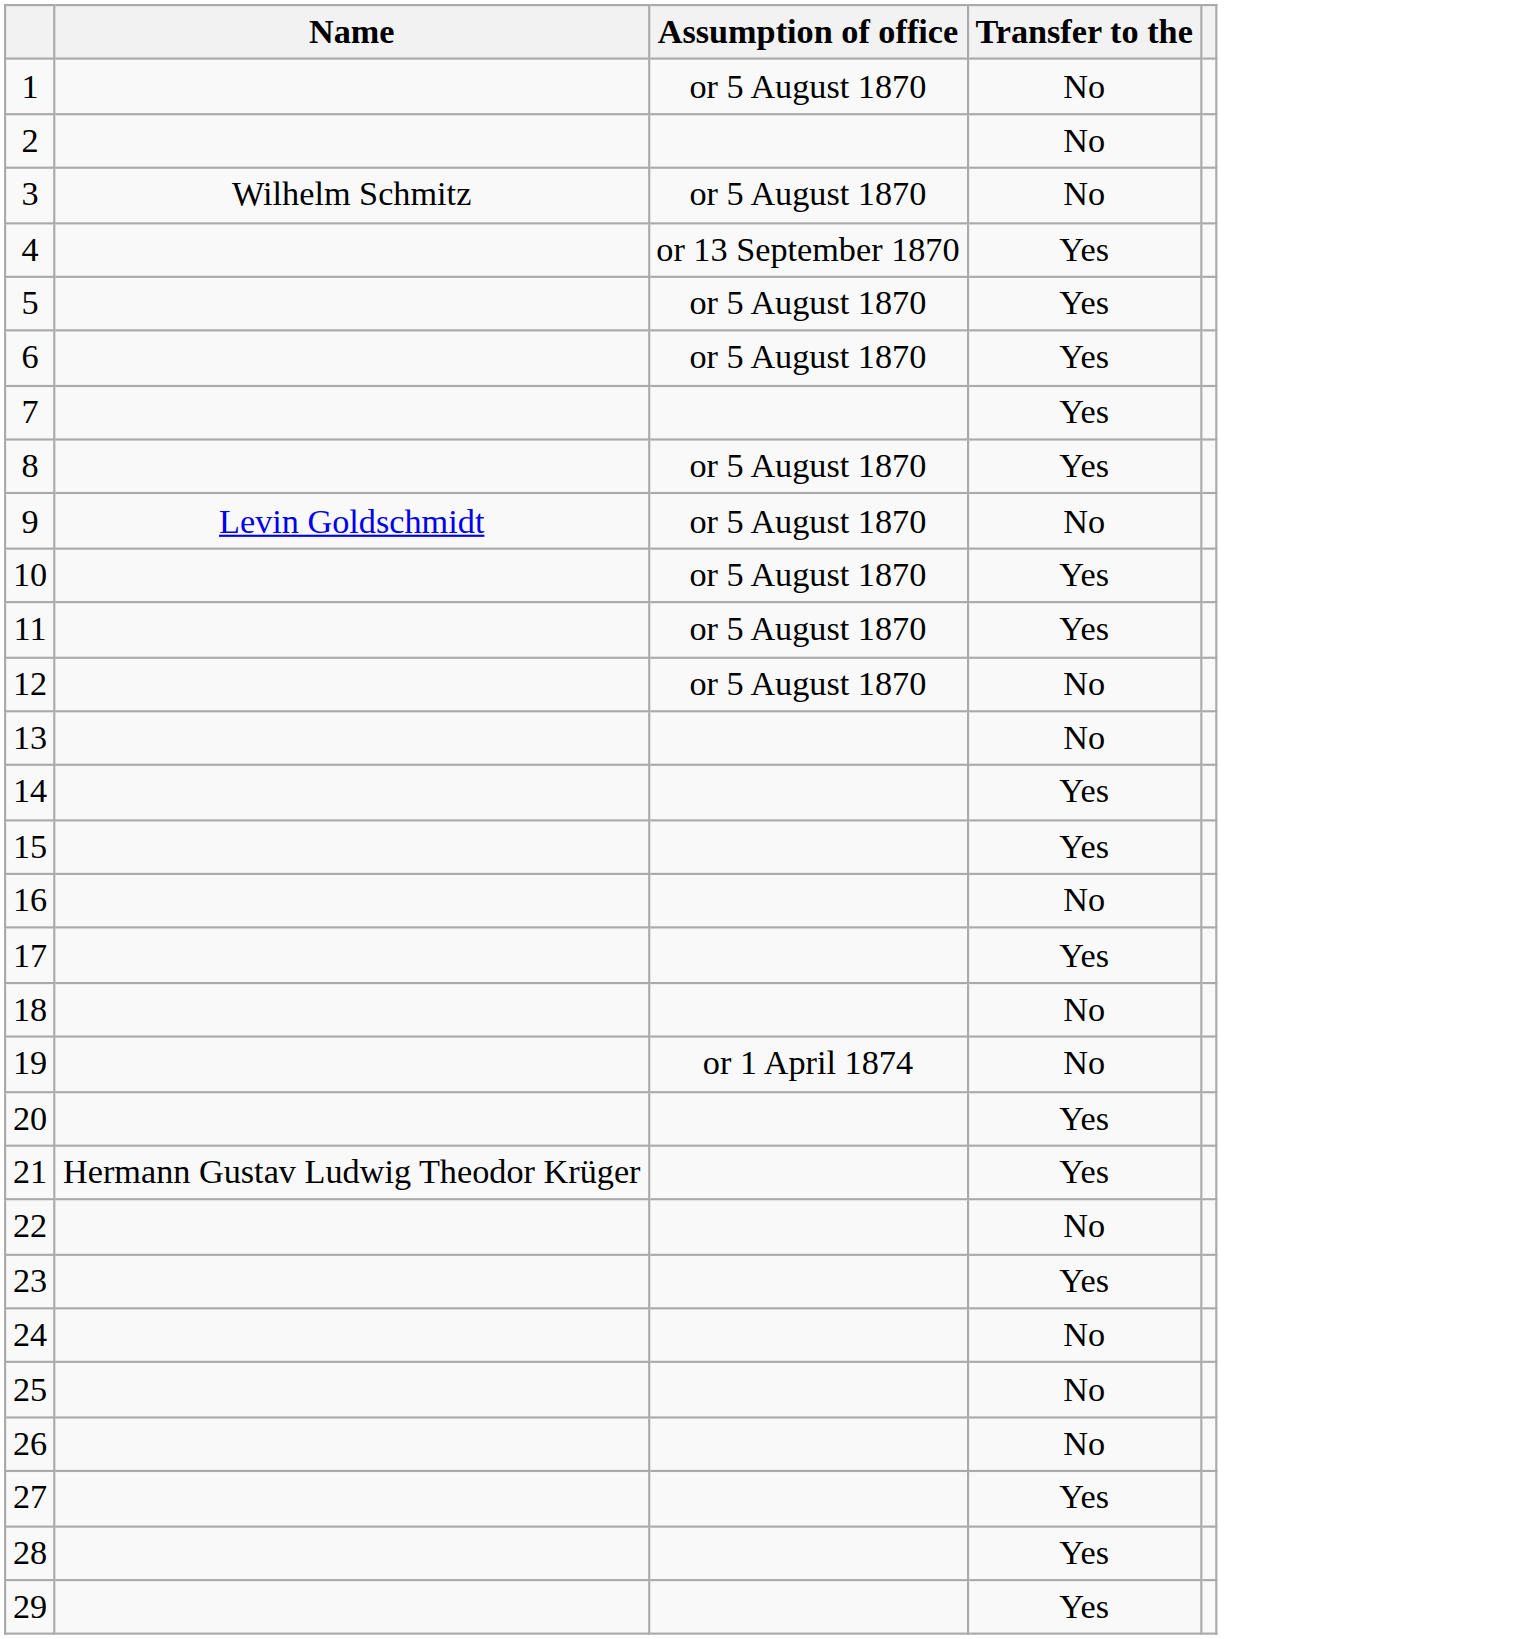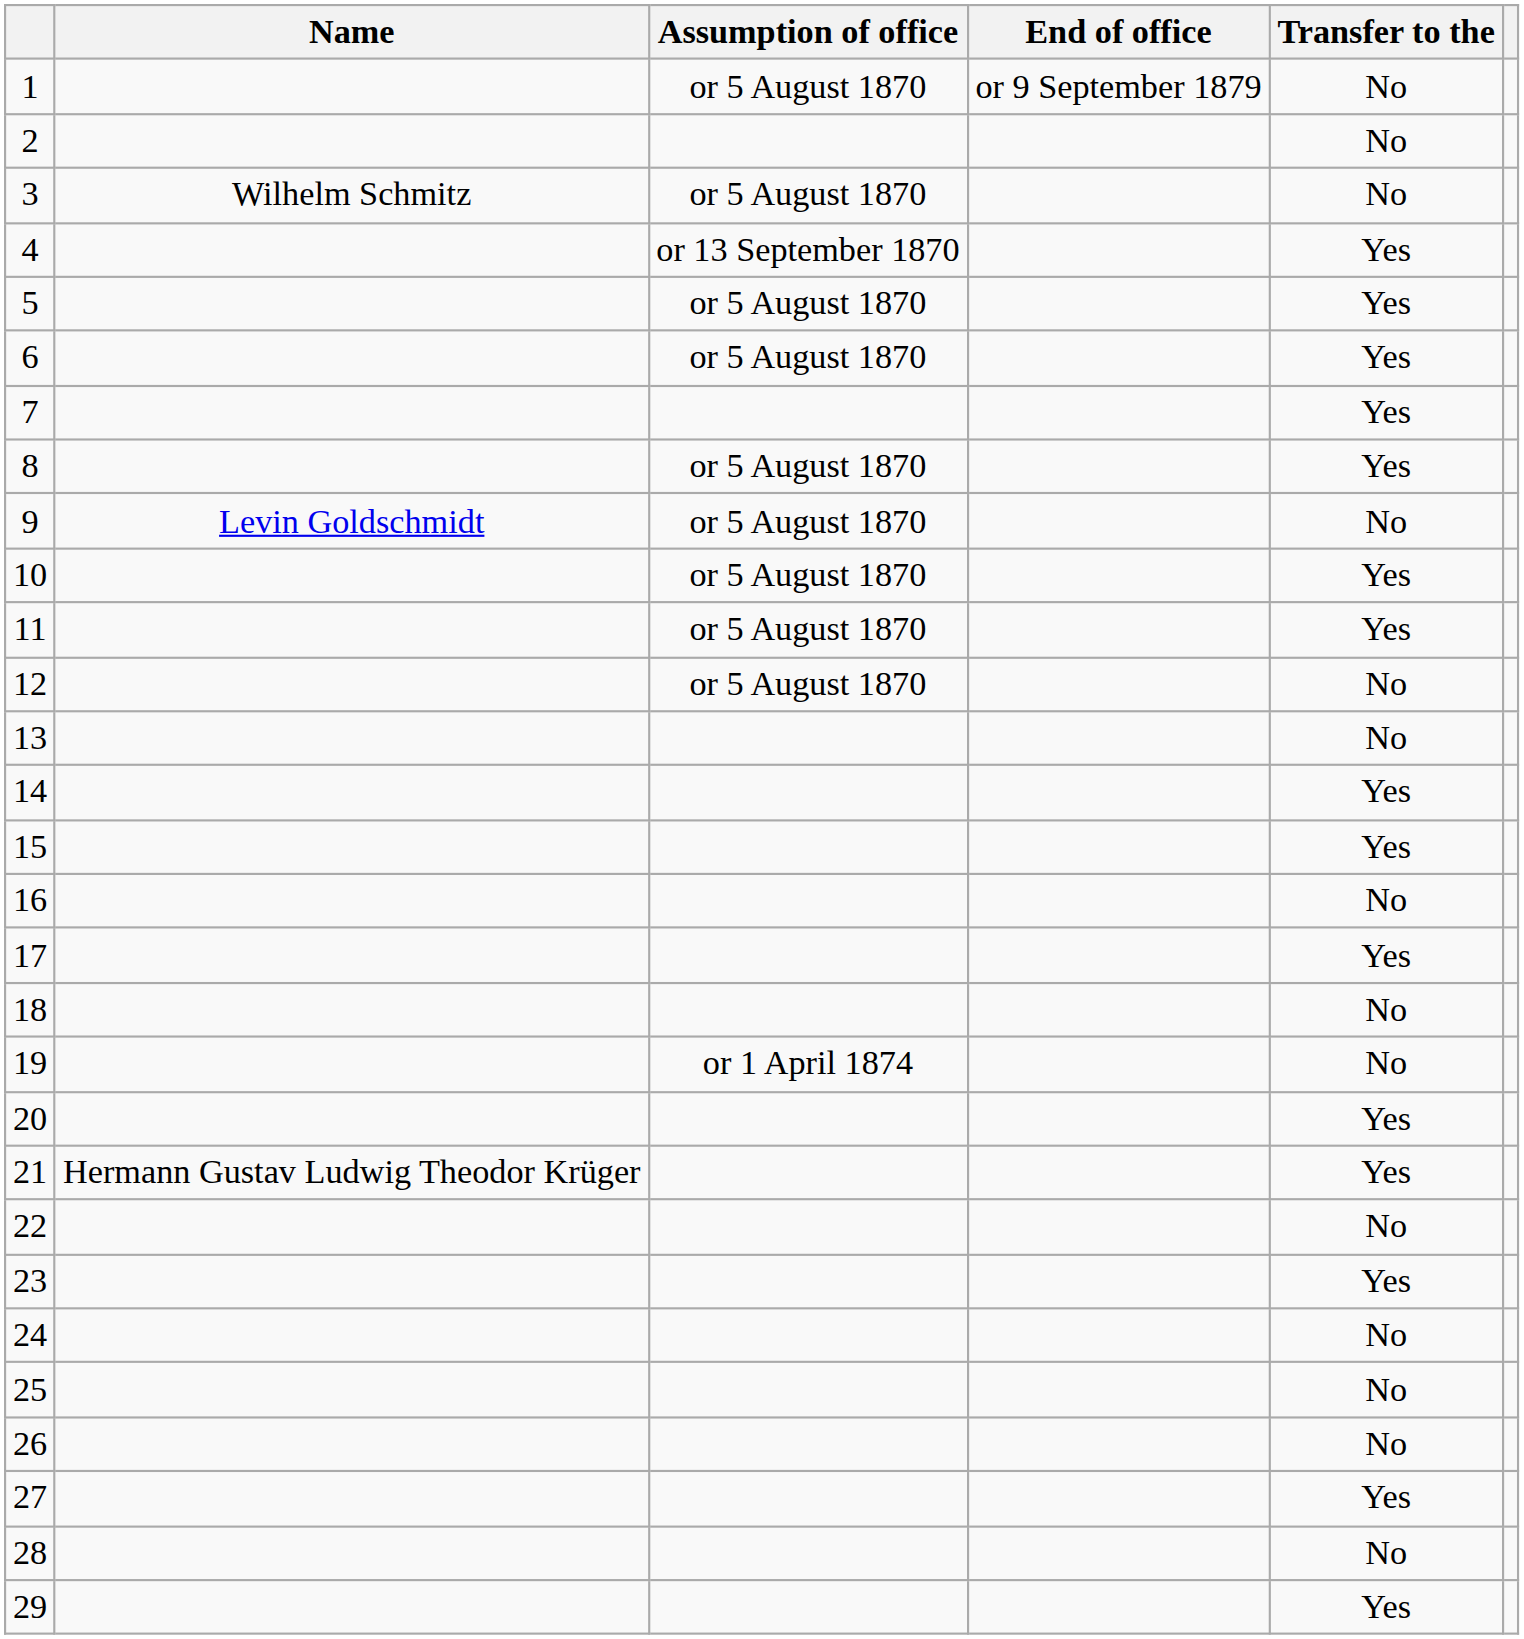+ column: End of office | or 9 September 1879
28 | Transfer to the: Yes -> No
